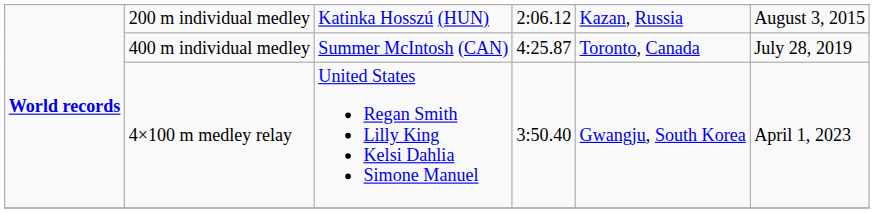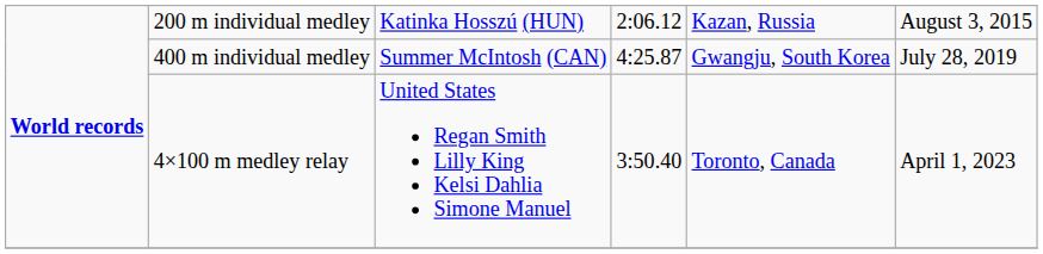400 m individual medley | column 5: Toronto, Canada -> Gwangju, South Korea
4×100 m medley relay | column 5: Gwangju, South Korea -> Toronto, Canada
